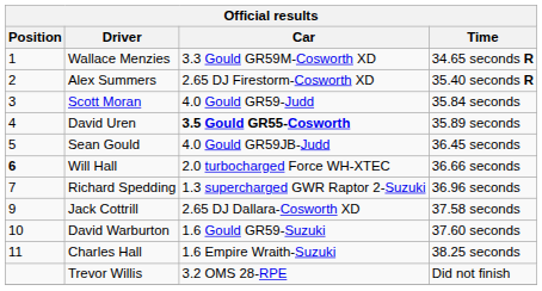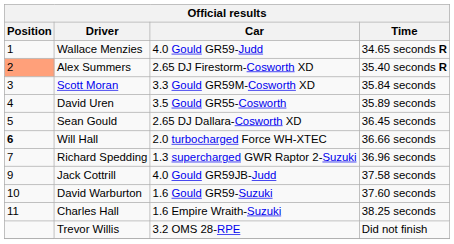Wallace Menzies | Car: 3.3 Gould GR59M-Cosworth XD -> 4.0 Gould GR59-Judd
Alex Summers | Position: no background -> lightsalmon background
Scott Moran | Car: 4.0 Gould GR59-Judd -> 3.3 Gould GR59M-Cosworth XD
David Uren | Car: bold -> normal
Sean Gould | Car: 4.0 Gould GR59JB-Judd -> 2.65 DJ Dallara-Cosworth XD
Jack Cottrill | Car: 2.65 DJ Dallara-Cosworth XD -> 4.0 Gould GR59JB-Judd
